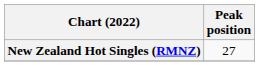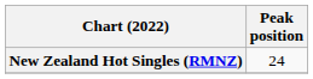New Zealand Hot Singles (RMNZ) | Peak position: 27 -> 24
